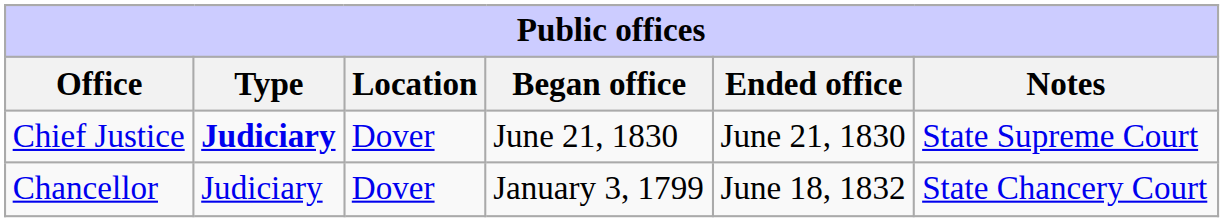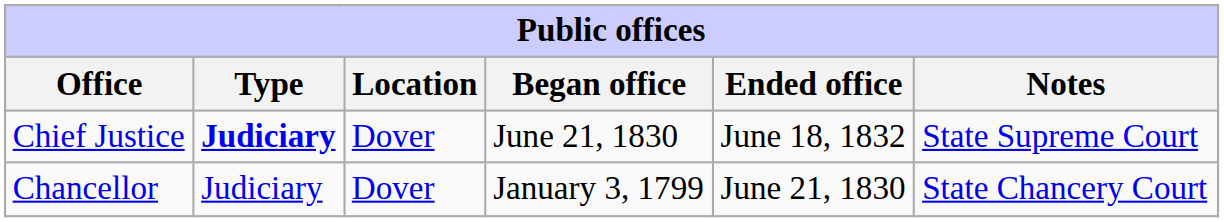Chief Justice | Ended office: June 21, 1830 -> June 18, 1832
Chancellor | Ended office: June 18, 1832 -> June 21, 1830
